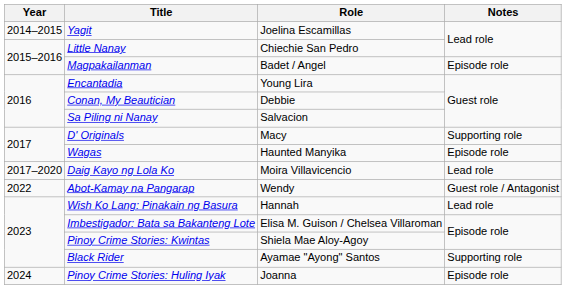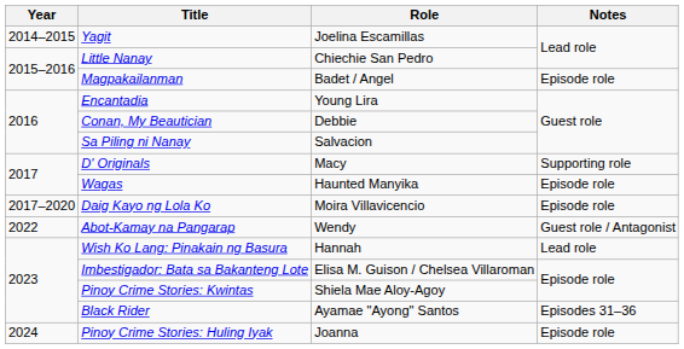Daig Kayo ng Lola Ko | Notes: Lead role -> Episode role
Black Rider | Notes: Supporting role -> Episodes 31–36
